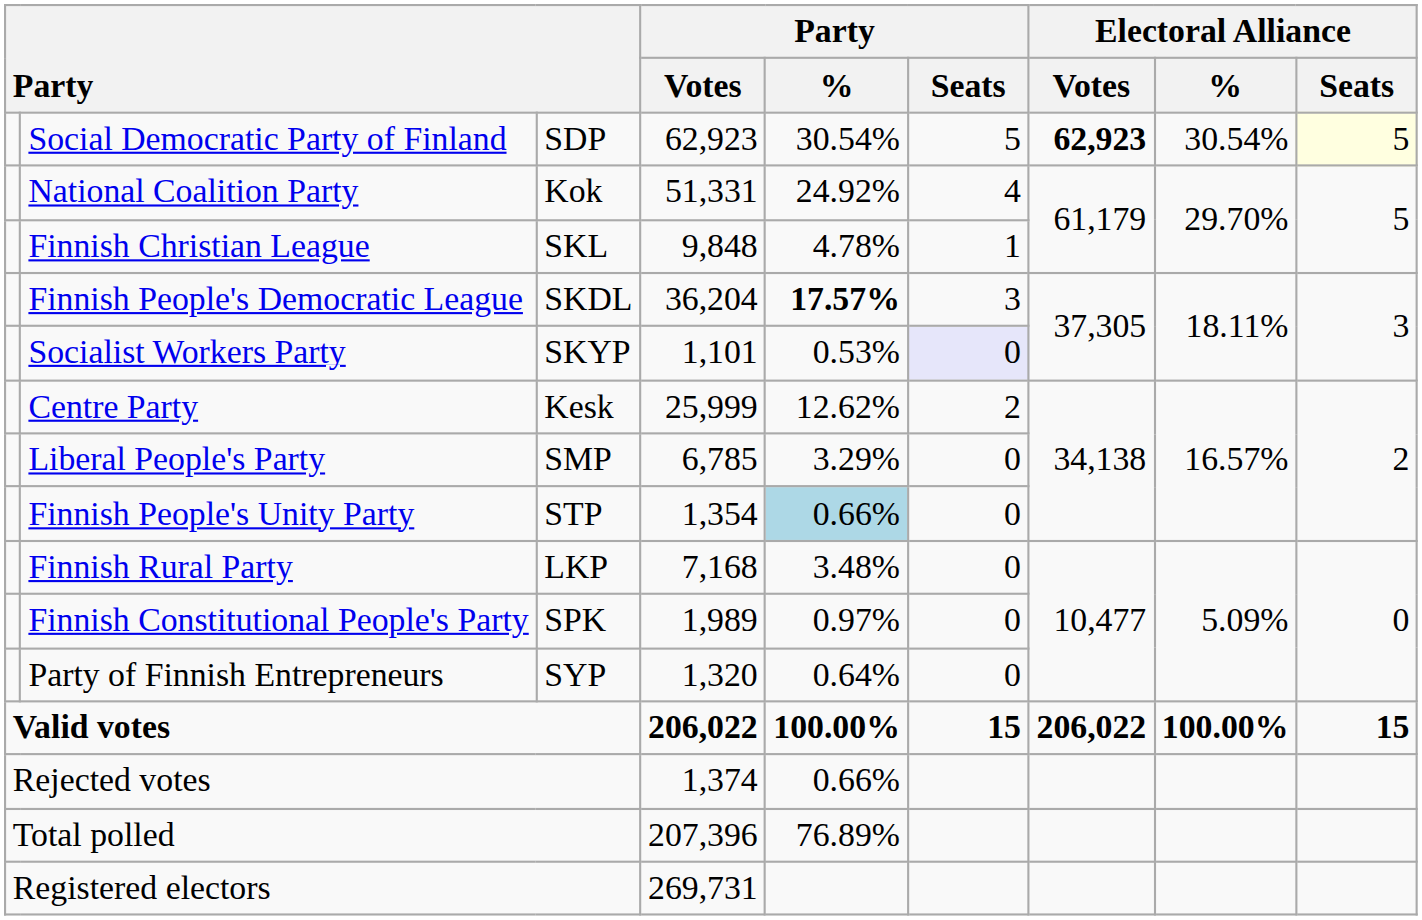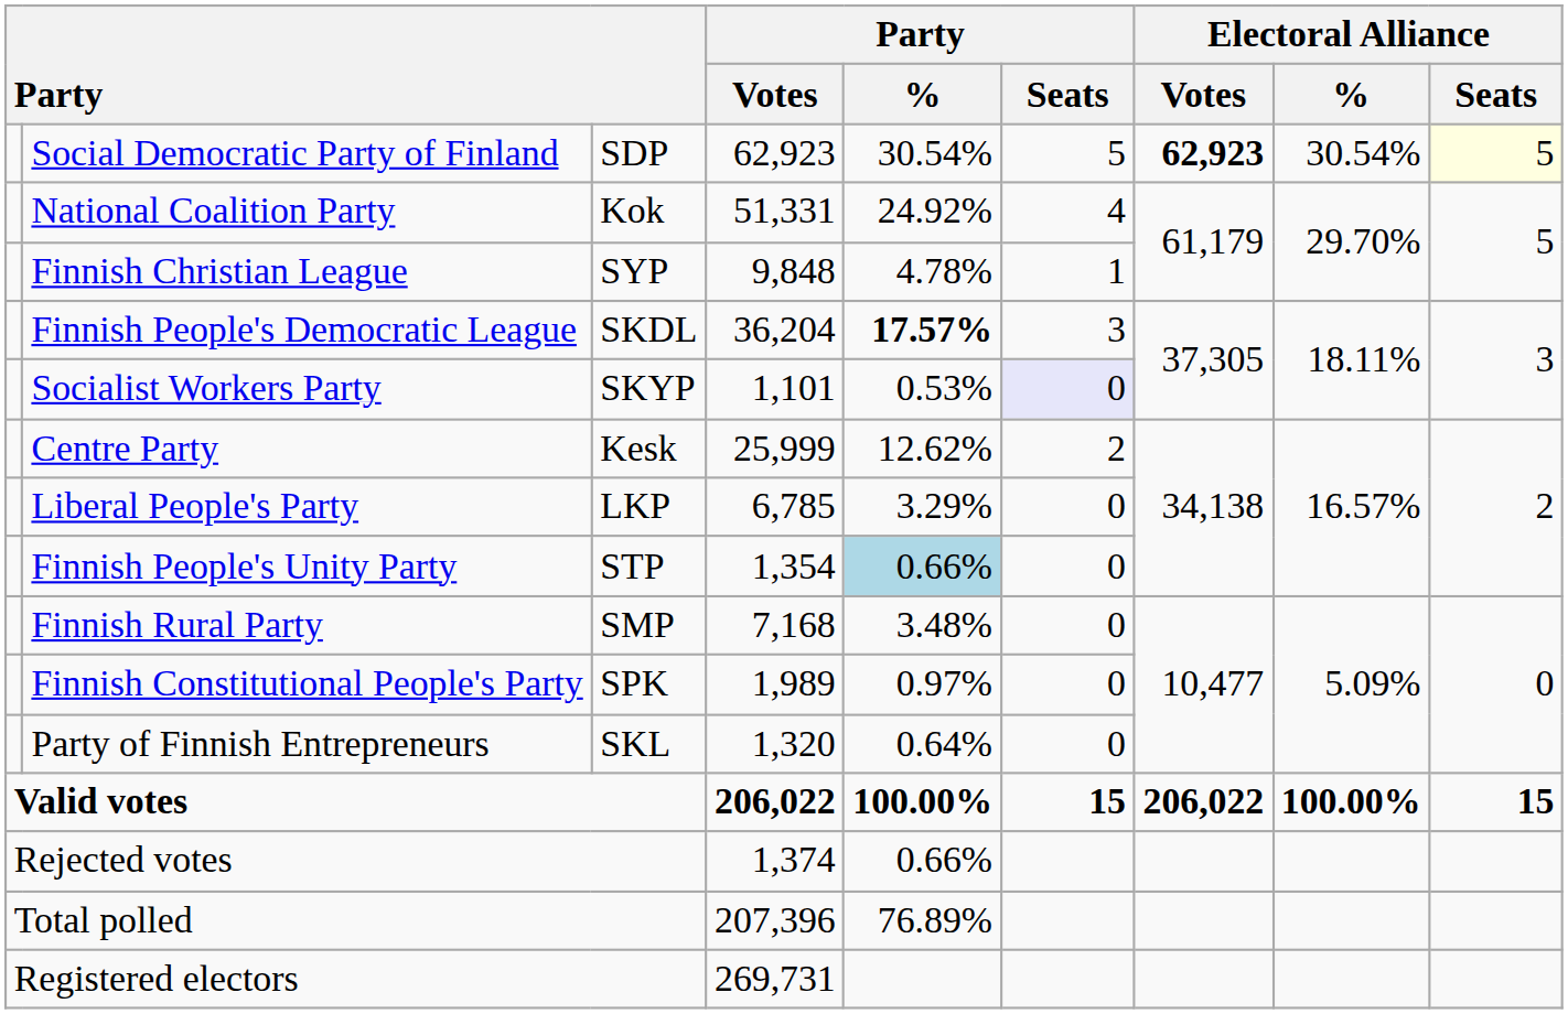Finnish Christian League | column 3: SKL -> SYP
Liberal People's Party | column 3: SMP -> LKP
Finnish Rural Party | column 3: LKP -> SMP
Party of Finnish Entrepreneurs | column 3: SYP -> SKL
